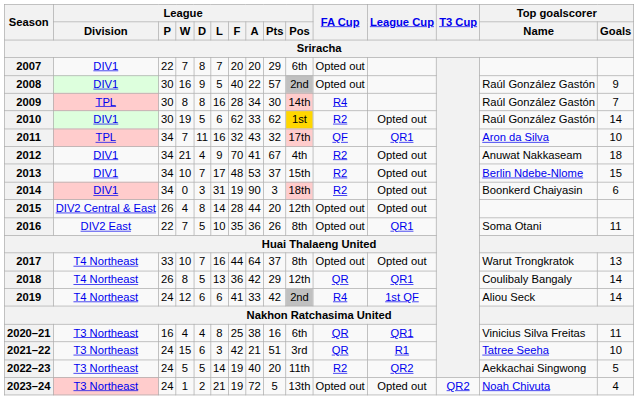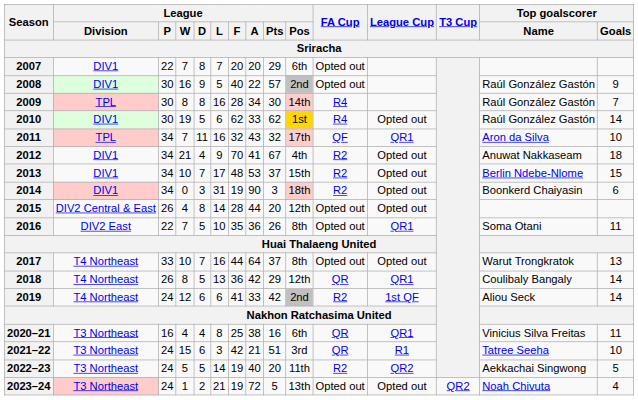2010 | FA Cup: R2 -> R4
2019 | FA Cup: R4 -> R2
